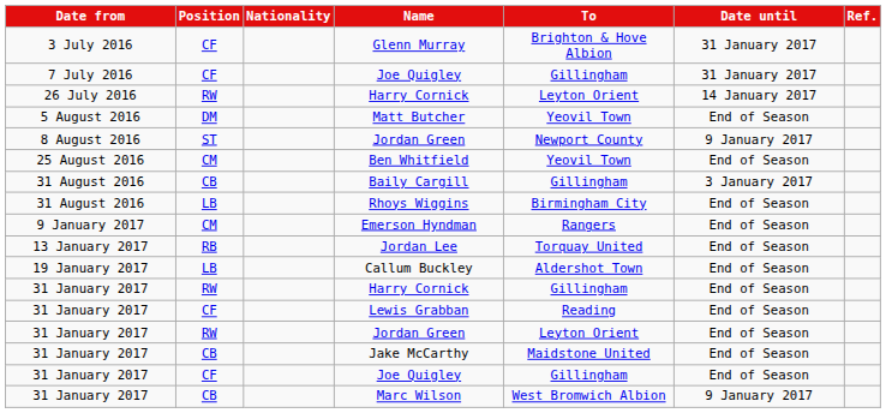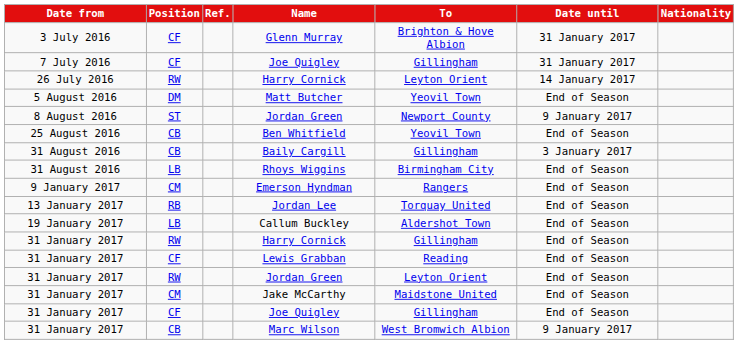columns swapped: Nationality <-> Ref.
Ben Whitfield | Position: CM -> CB
Jake McCarthy | Position: CB -> CM
